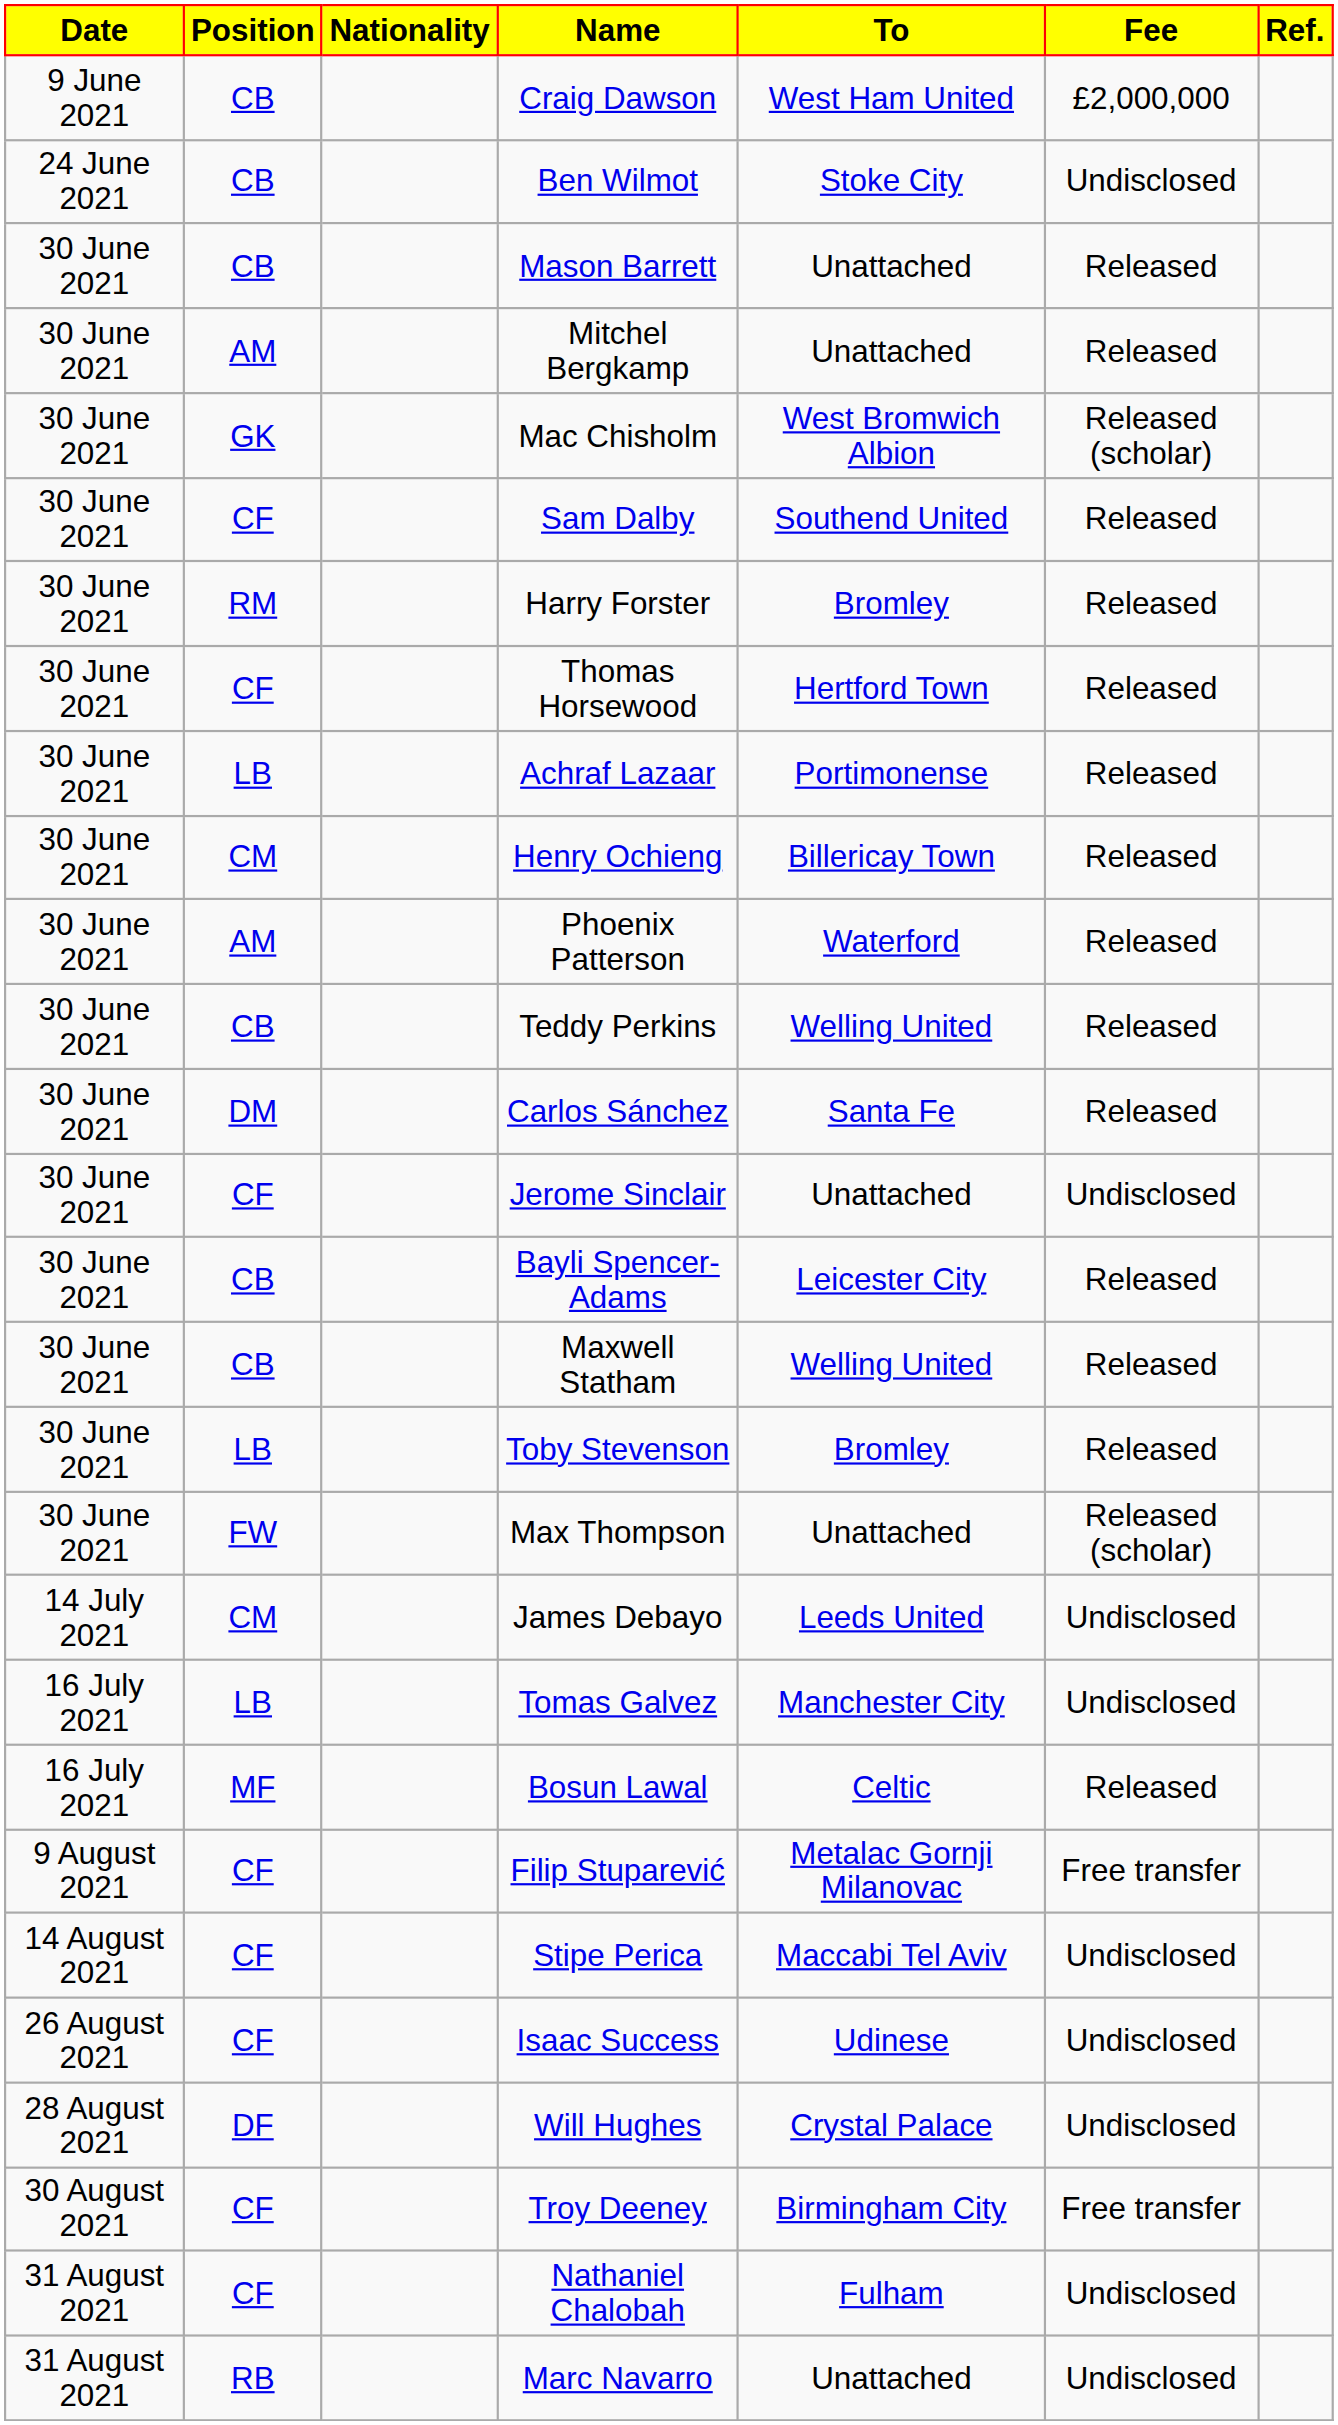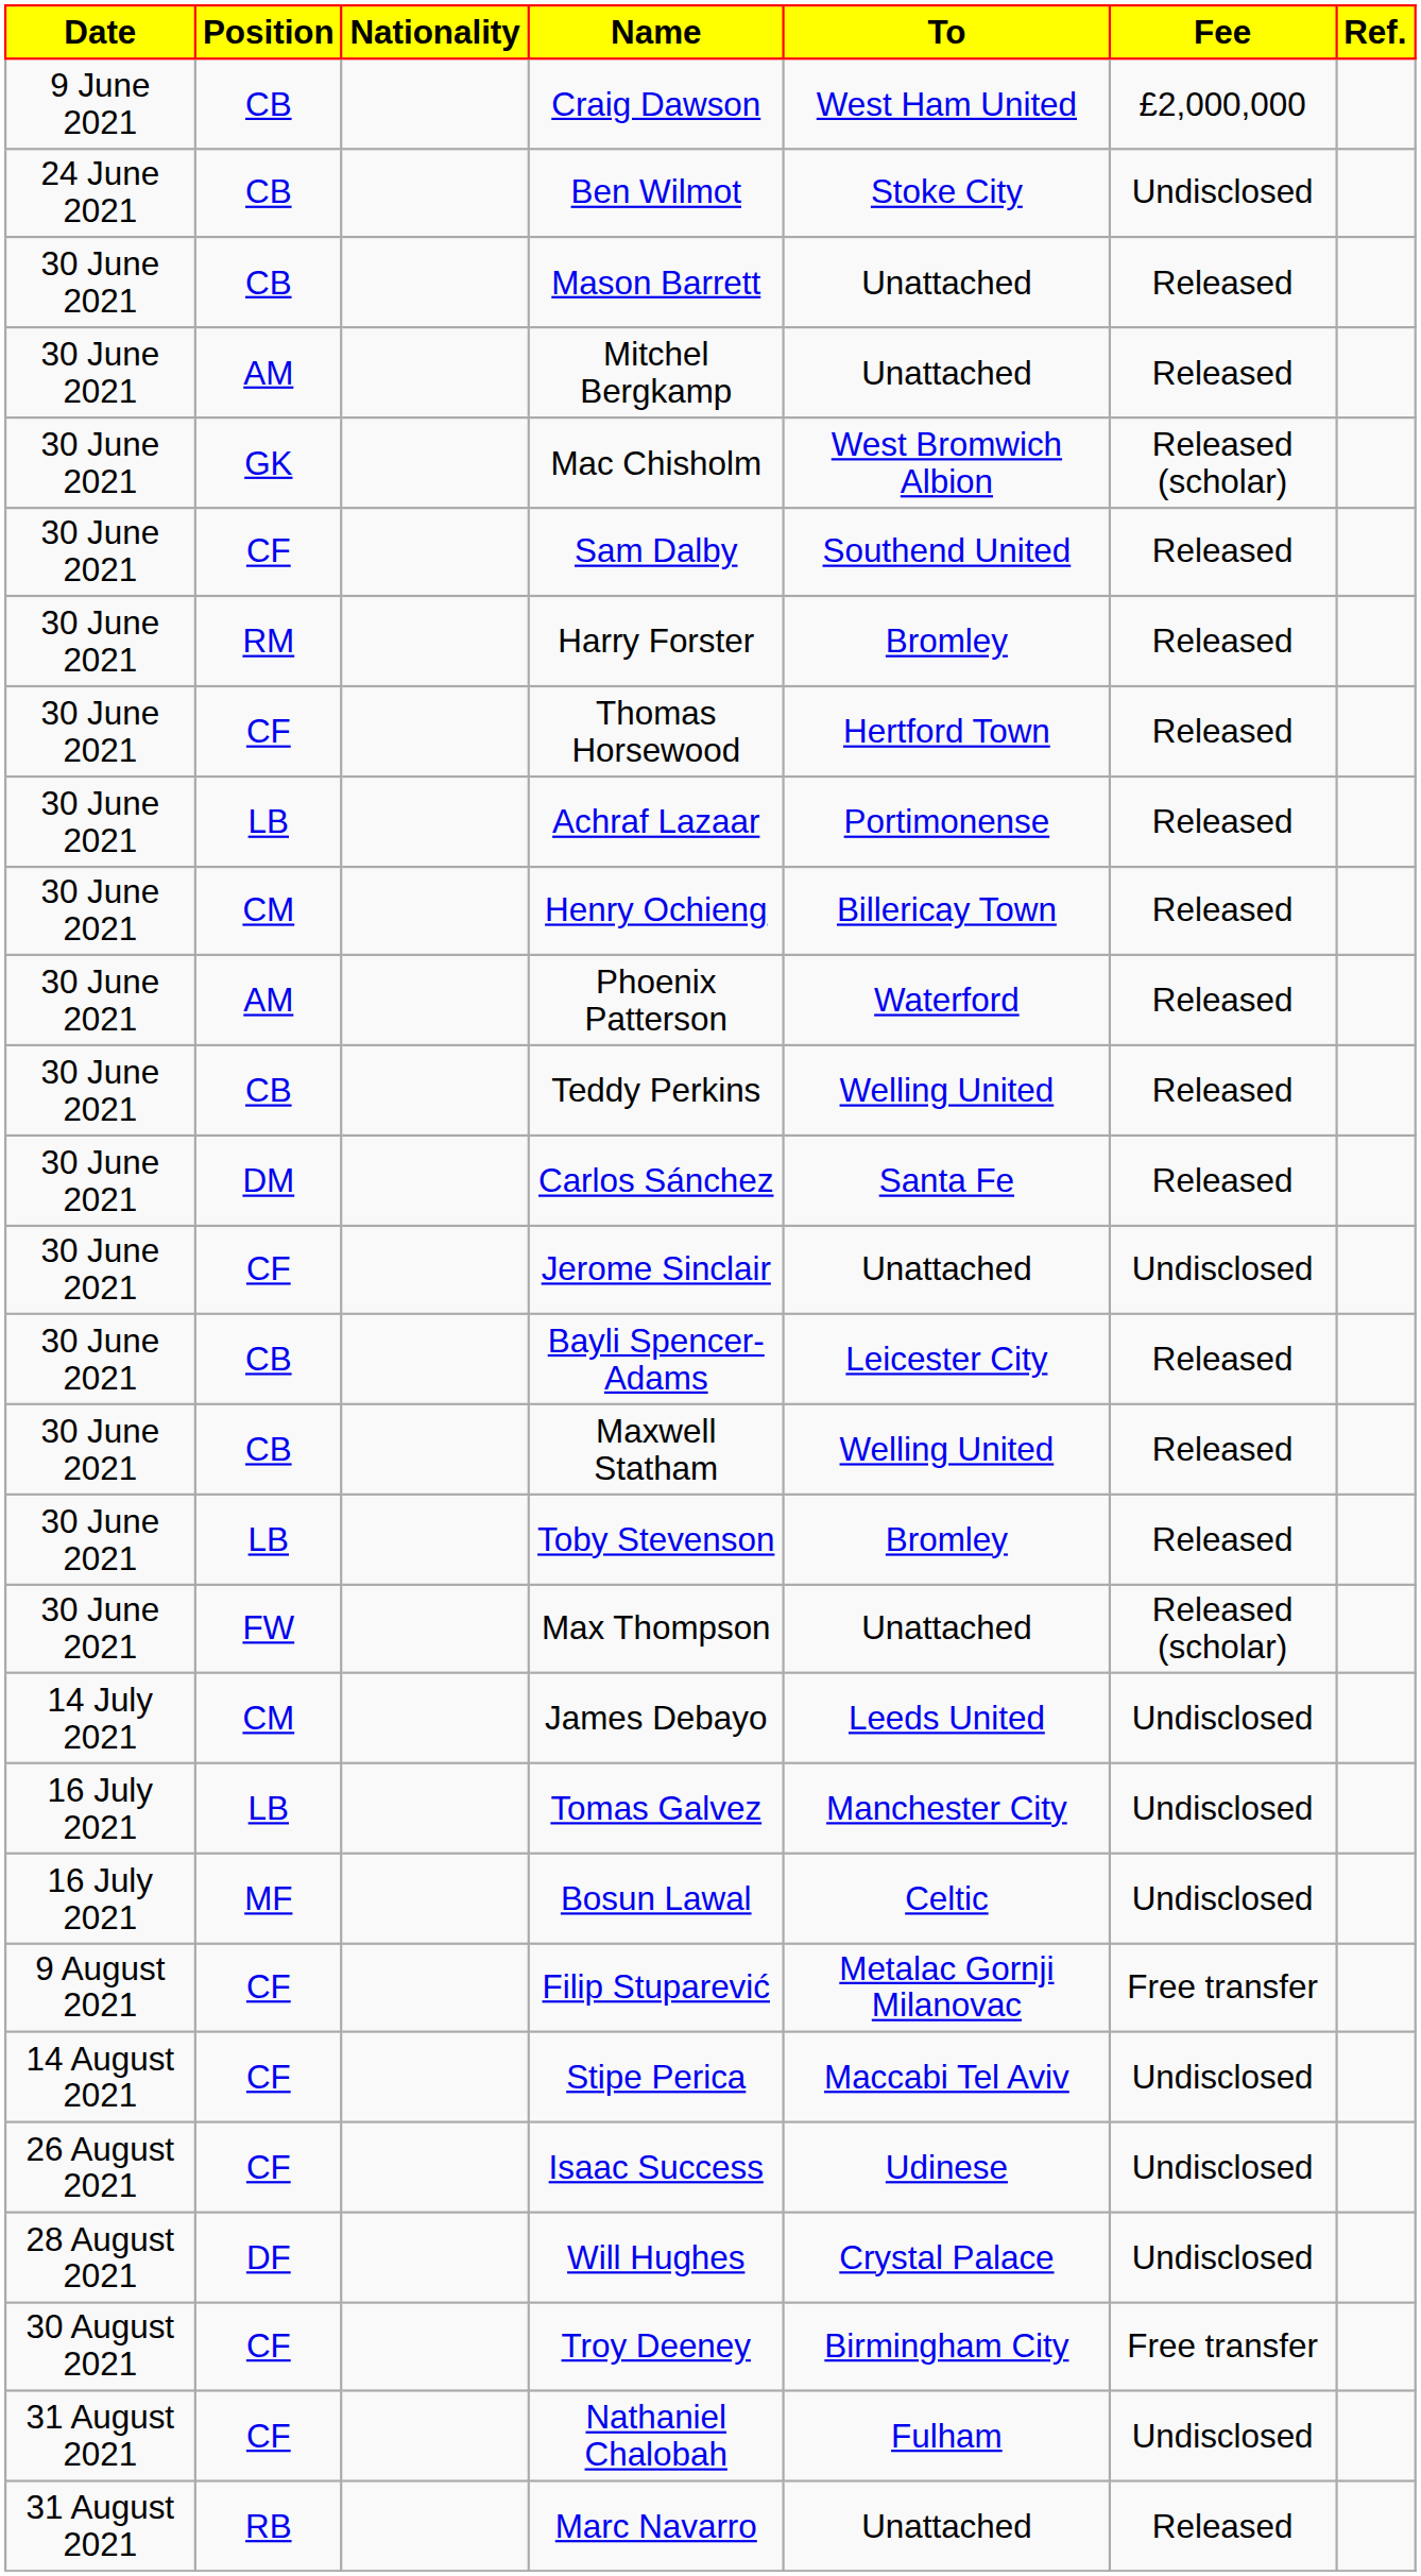Bosun Lawal | Fee: Released -> Undisclosed
Marc Navarro | Fee: Undisclosed -> Released
